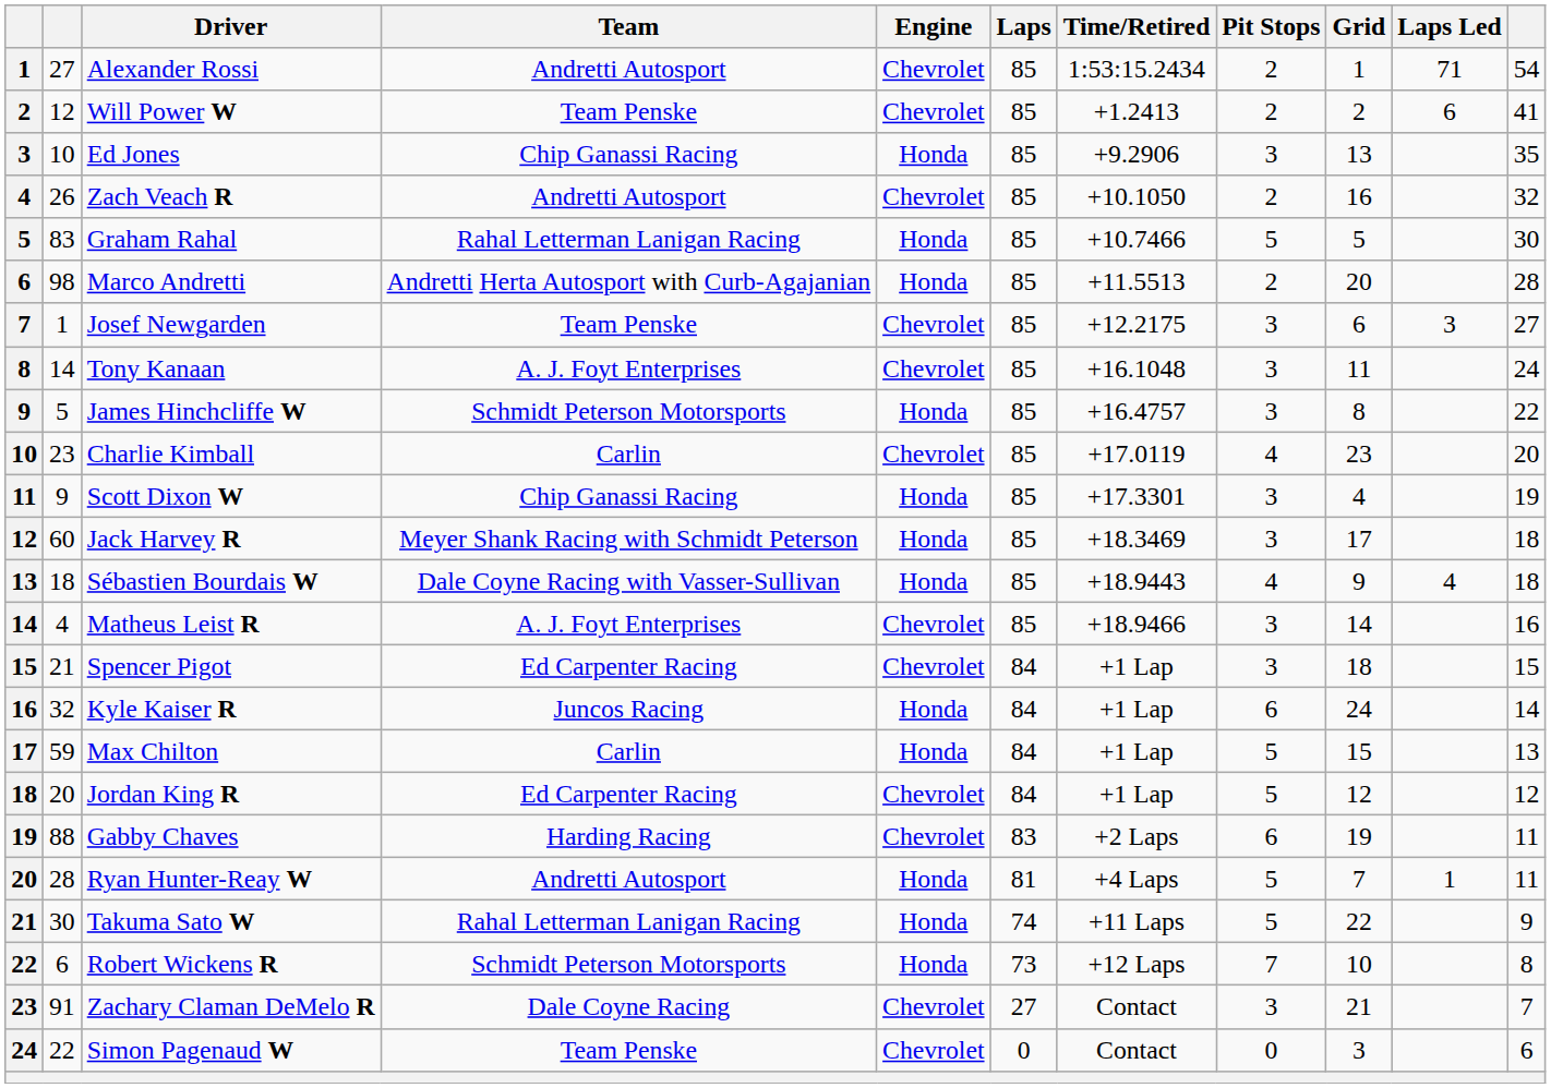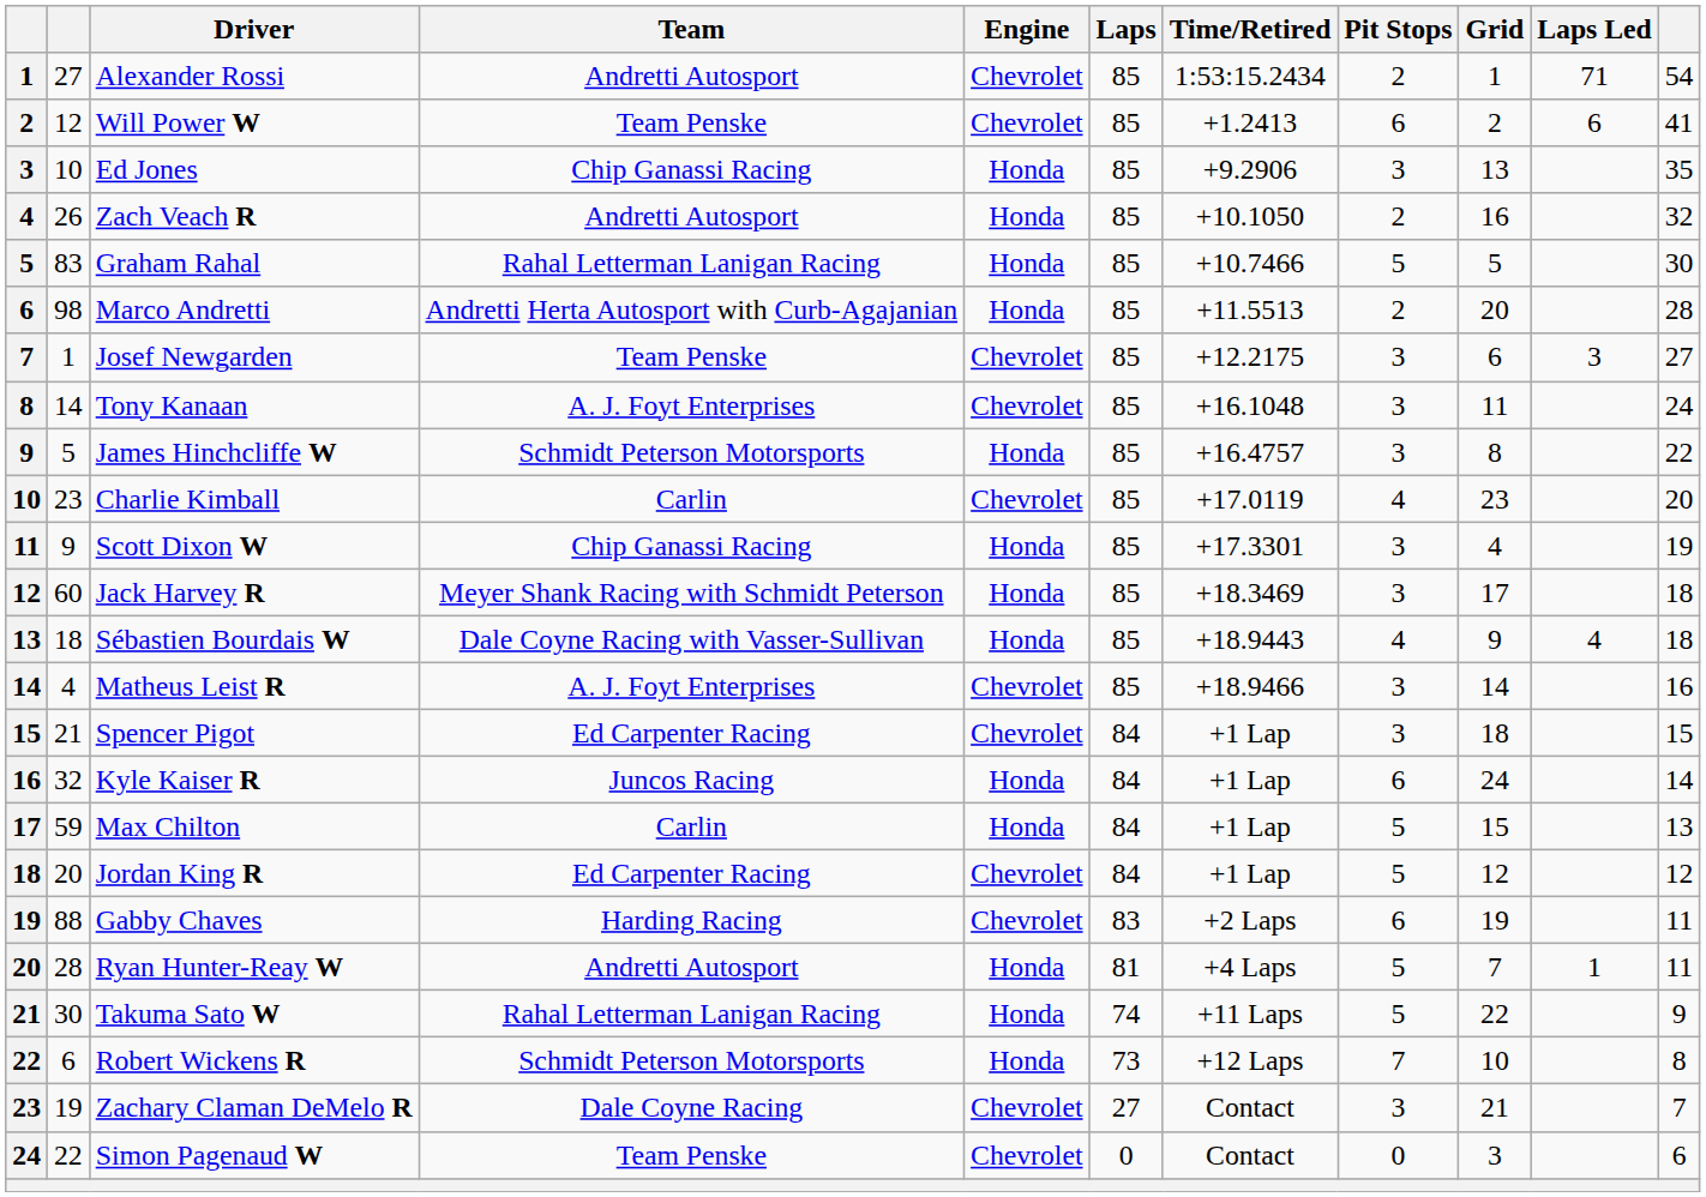Will Power W | Pit Stops: 2 -> 6
Zach Veach R | Engine: Chevrolet -> Honda
Zachary Claman DeMelo R | column 2: 91 -> 19
